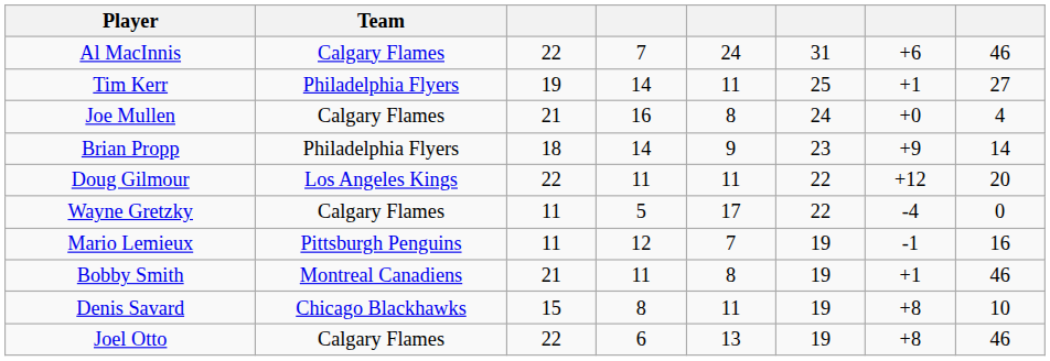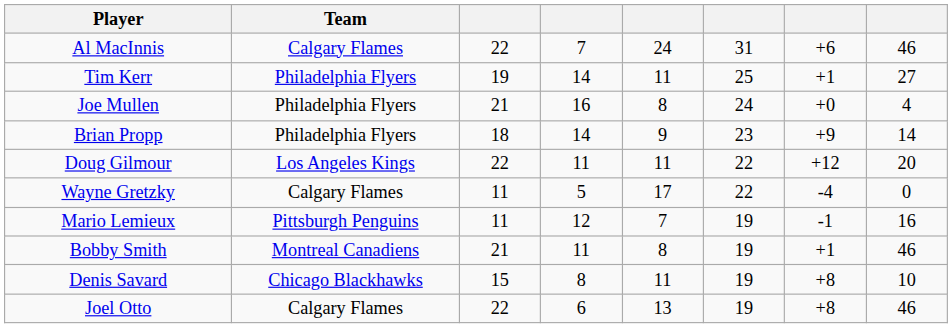Joe Mullen | Team: Calgary Flames -> Philadelphia Flyers
